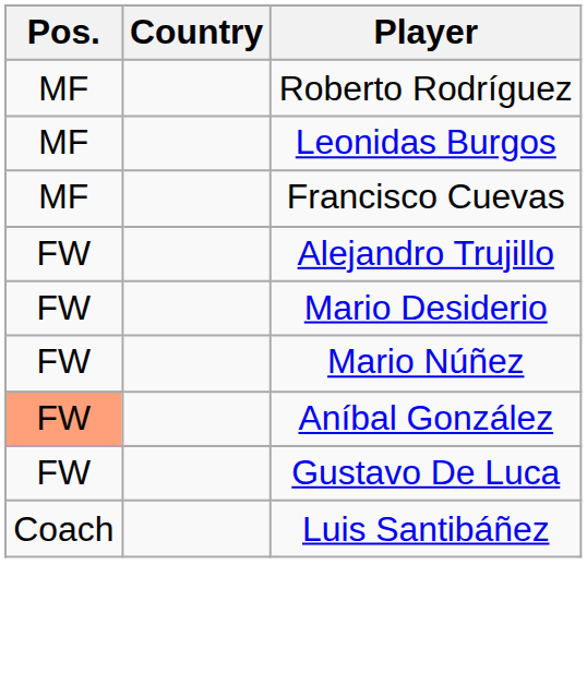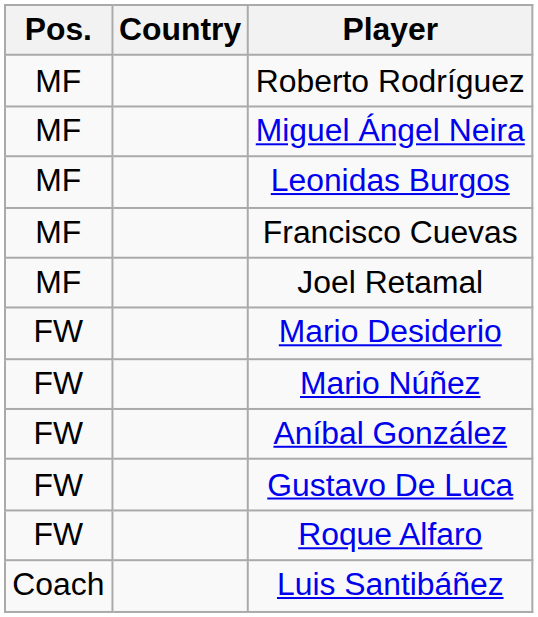+ row: MF | Miguel Ángel Neira
+ row: MF | Joel Retamal
- row: FW | Alejandro Trujillo
Aníbal González | Pos.: lightsalmon background -> no background
+ row: FW | Roque Alfaro
